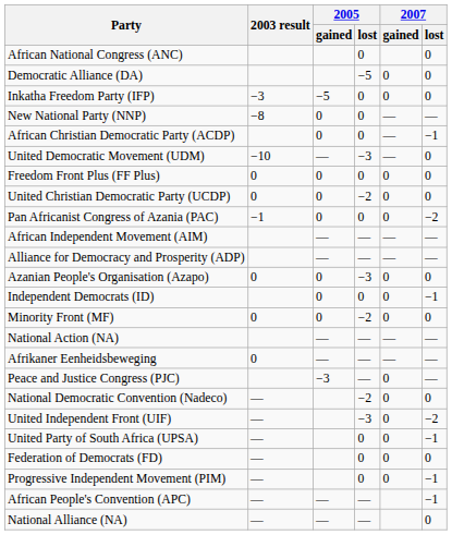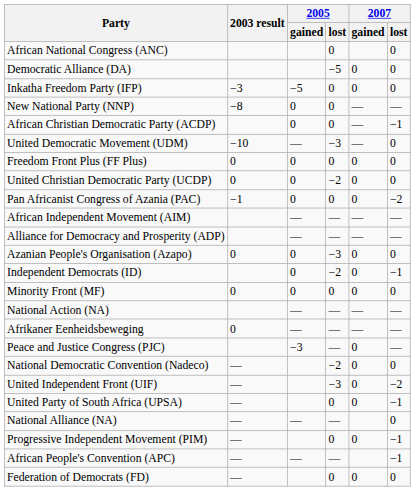Independent Democrats (ID) | 2005 / lost: 0 -> −2
Minority Front (MF) | 2005 / lost: −2 -> 0
rows swapped: Federation of Democrats (FD) <-> National Alliance (NA)
